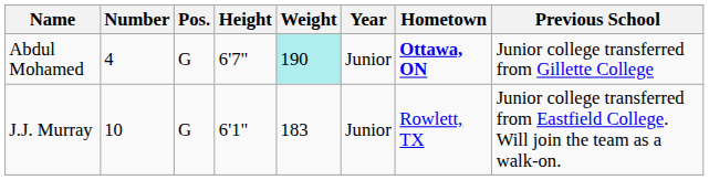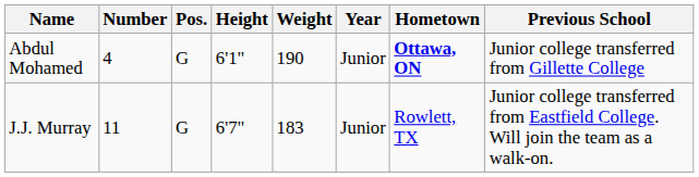Abdul Mohamed | Height: 6'7" -> 6'1"
Abdul Mohamed | Weight: paleturquoise background -> no background
J.J. Murray | Number: 10 -> 11
J.J. Murray | Height: 6'1" -> 6'7"
